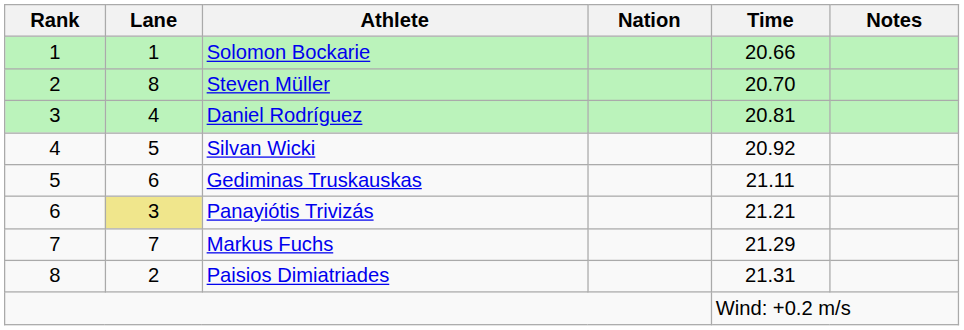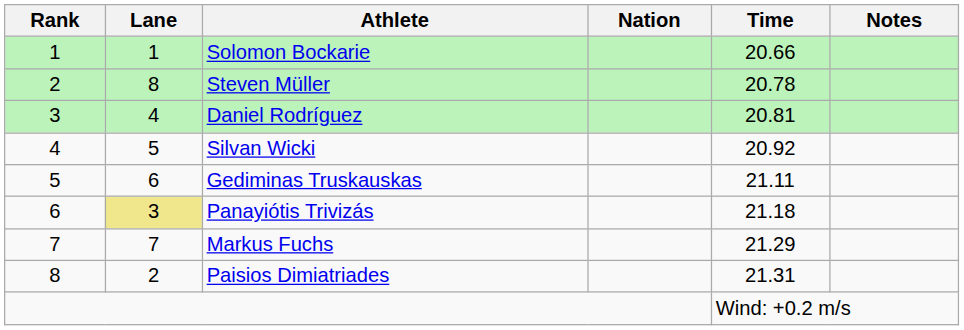Steven Müller | Time: 20.70 -> 20.78
Panayiótis Trivizás | Time: 21.21 -> 21.18
